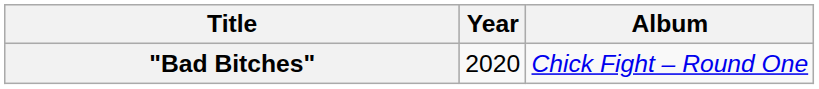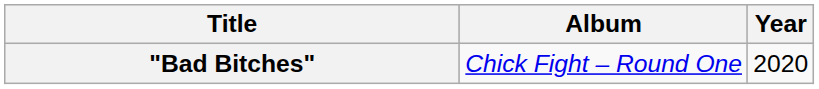columns swapped: Year <-> Album
